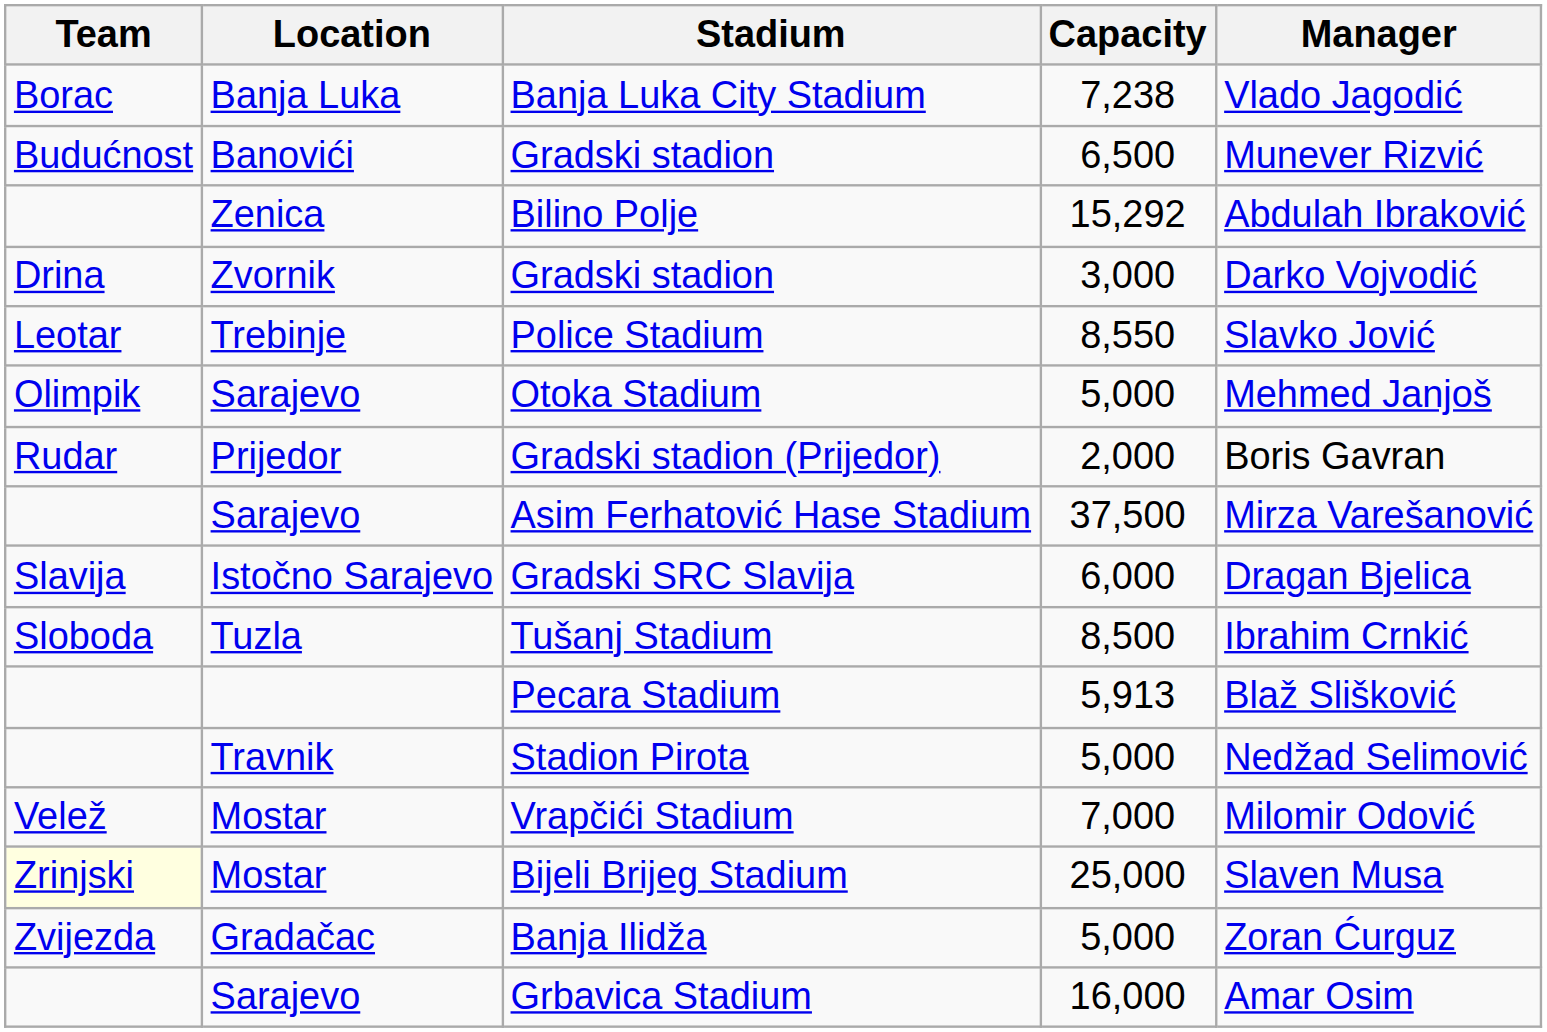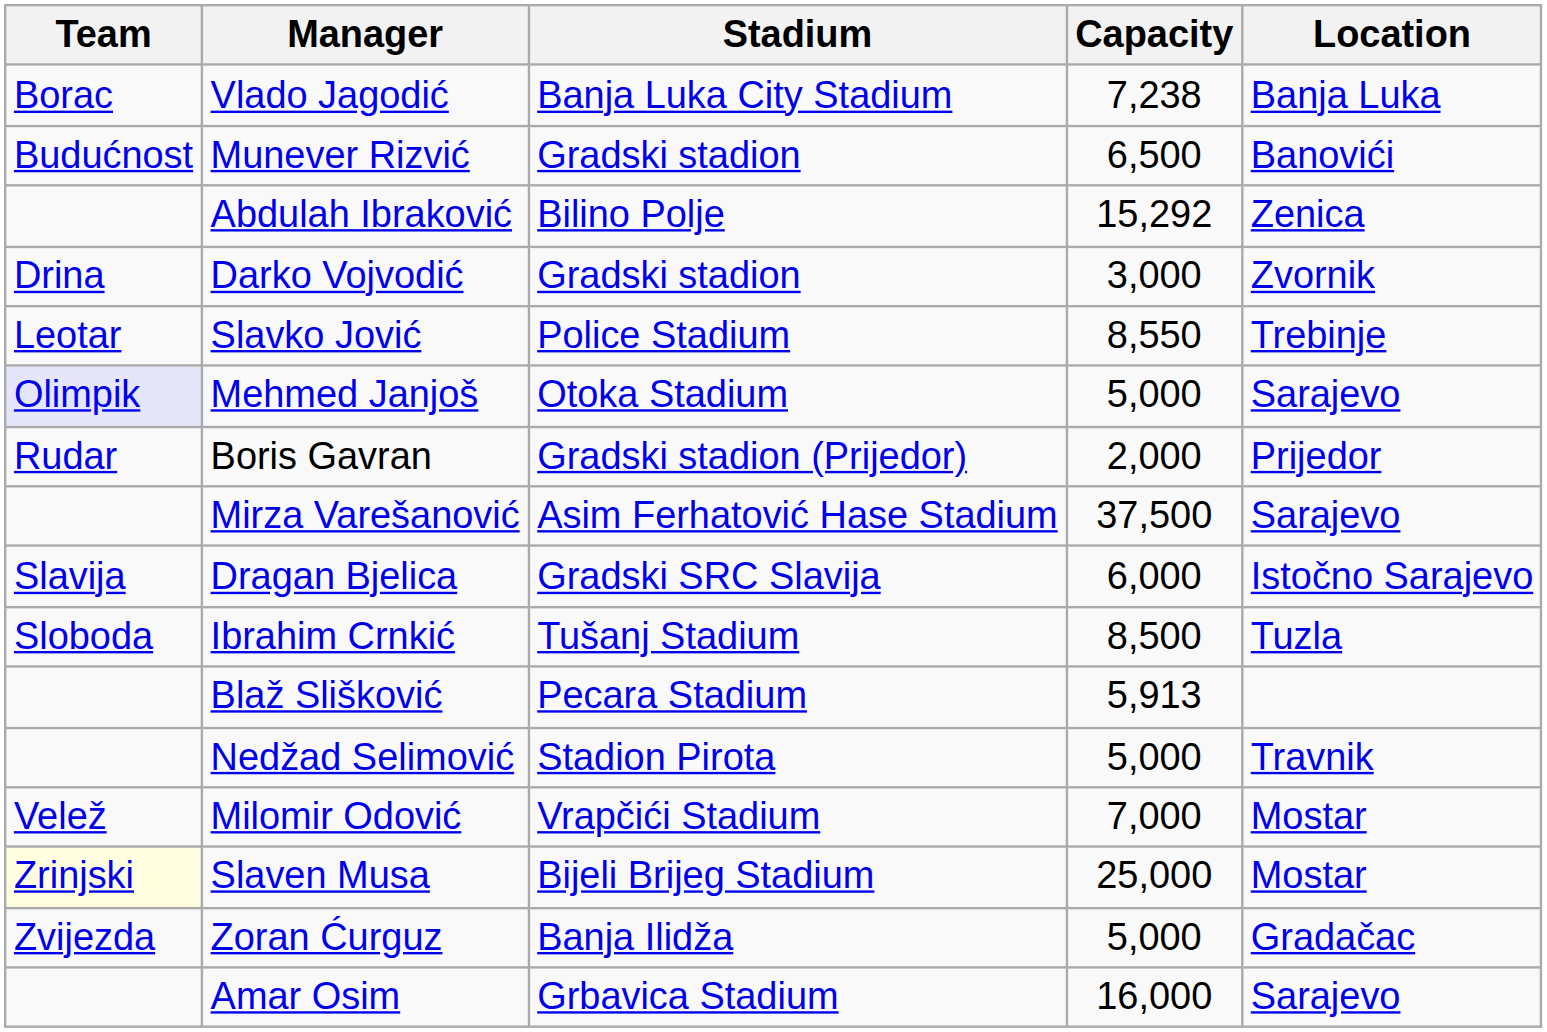columns swapped: Location <-> Manager
Otoka Stadium | Team: no background -> lavender background
